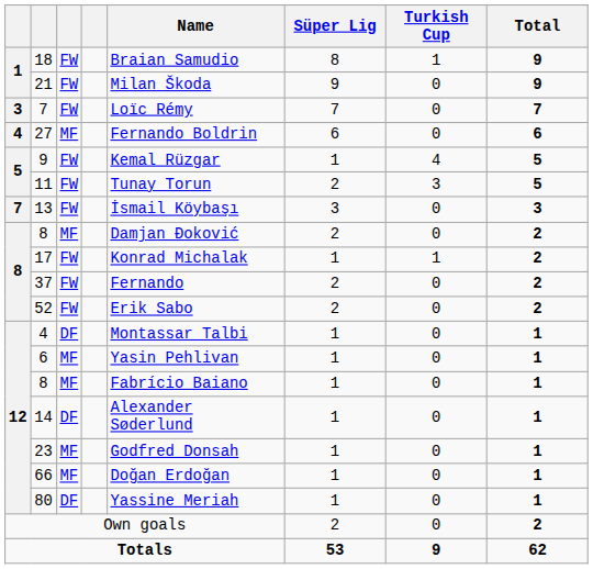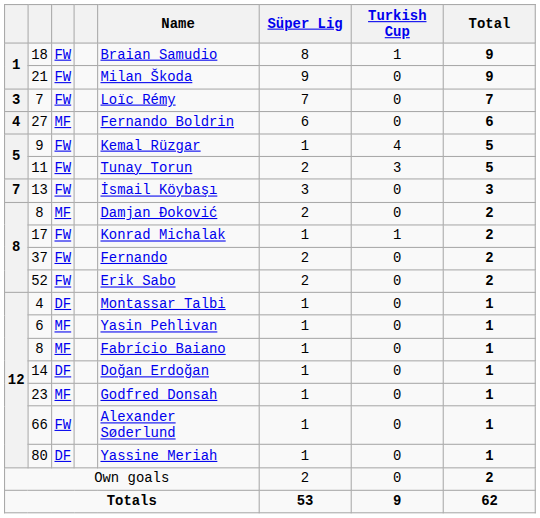14 | Name: Alexander Søderlund -> Doğan Erdoğan
66 | column 3: MF -> FW
66 | Name: Doğan Erdoğan -> Alexander Søderlund
